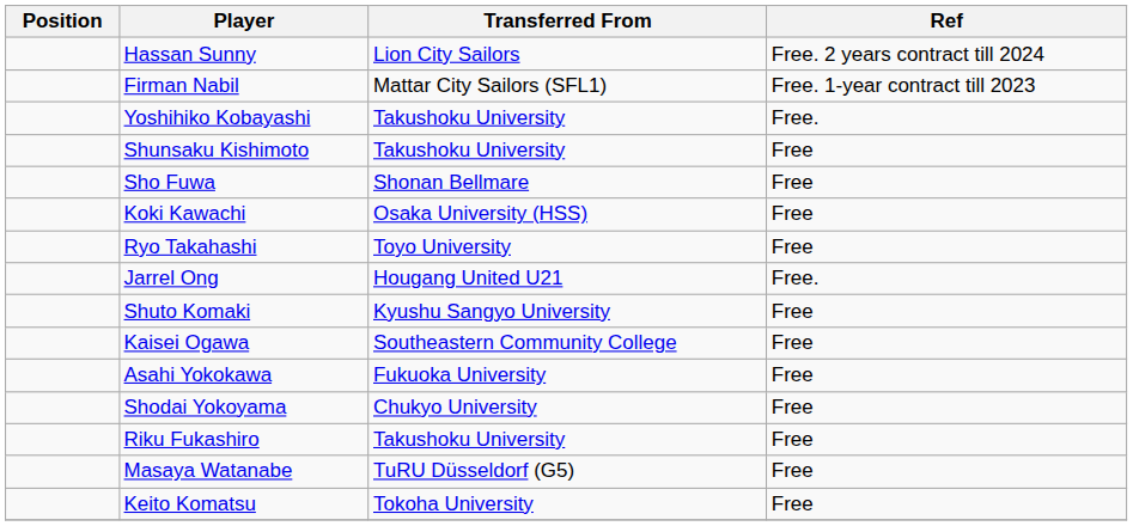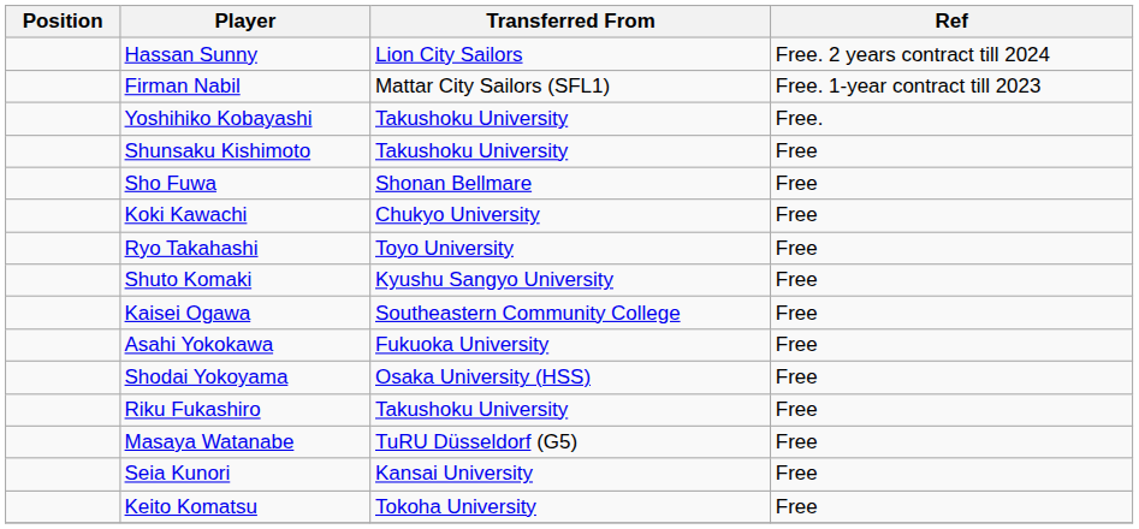Koki Kawachi | Transferred From: Osaka University (HSS) -> Chukyo University
- row: Jarrel Ong | Hougang United U21 | Free.
Shodai Yokoyama | Transferred From: Chukyo University -> Osaka University (HSS)
+ row: Seia Kunori | Kansai University | Free
